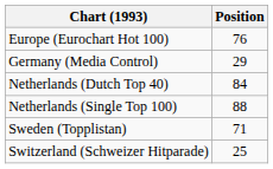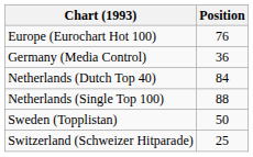Germany (Media Control) | Position: 29 -> 36
Sweden (Topplistan) | Position: 71 -> 50
